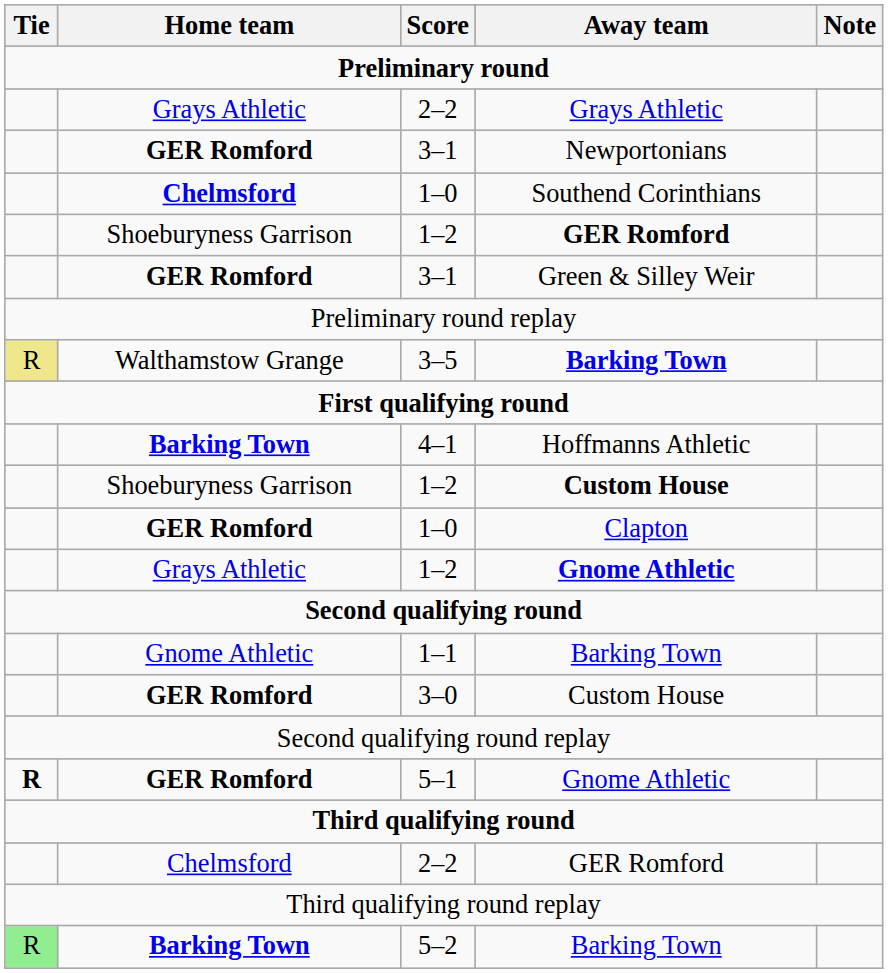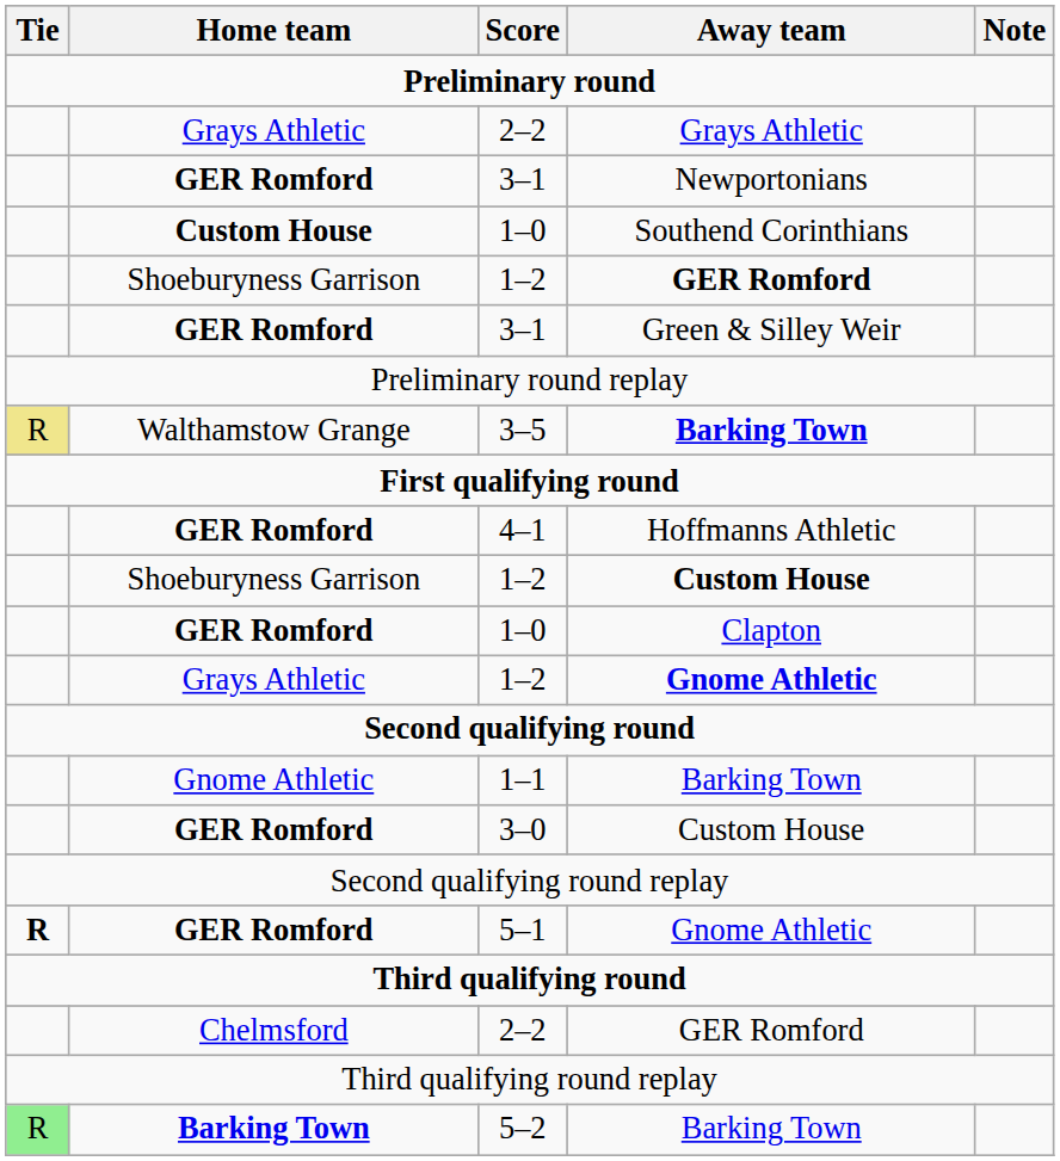1–0 / Southend Corinthians | Home team: Chelmsford -> Custom House
4–1 | Home team: Barking Town -> GER Romford
